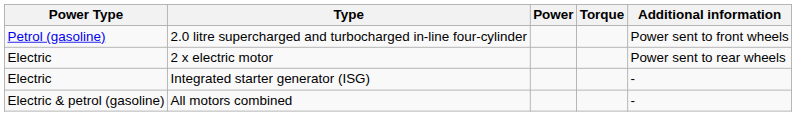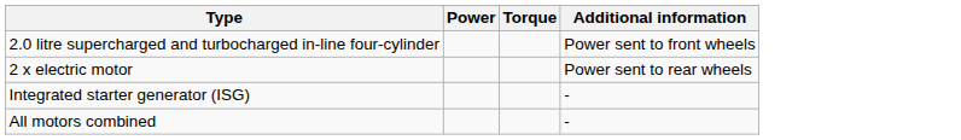- column: Power Type | Petrol (gasoline) | Electric | Electric | Electric & petrol (gasoline)
